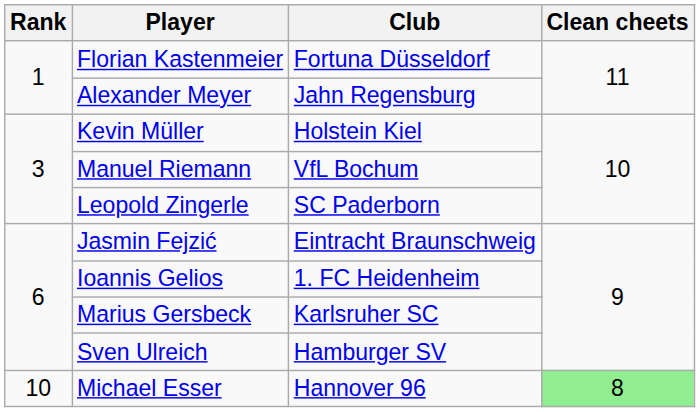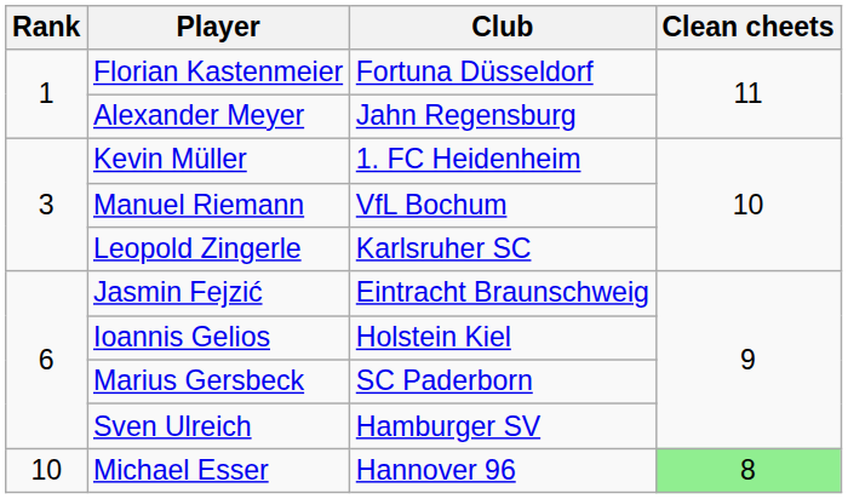Kevin Müller | Club: Holstein Kiel -> 1. FC Heidenheim
Leopold Zingerle | Club: SC Paderborn -> Karlsruher SC
Ioannis Gelios | Club: 1. FC Heidenheim -> Holstein Kiel
Marius Gersbeck | Club: Karlsruher SC -> SC Paderborn
